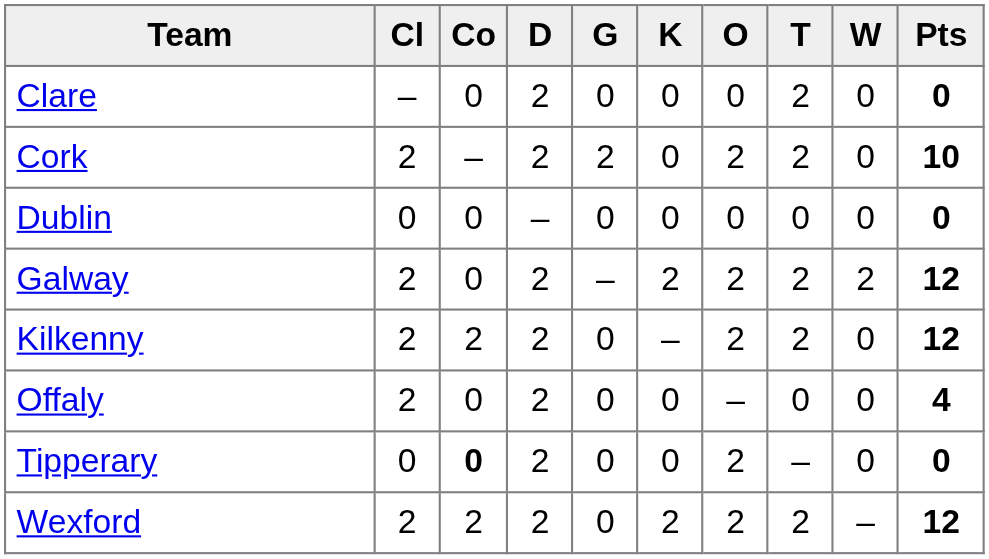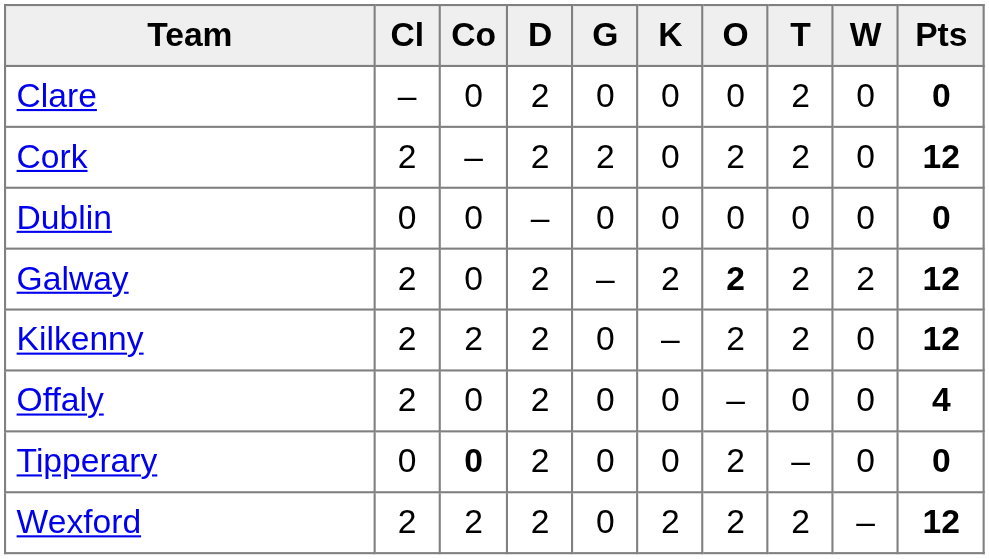Cork | Pts: 10 -> 12
Galway | O: normal -> bold
